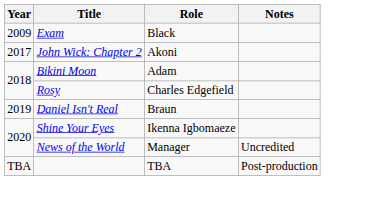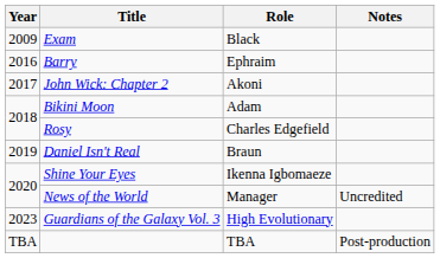+ row: 2016 | Barry | Ephraim
+ row: 2023 | Guardians of the Galaxy Vol. 3 | High Evolutionary
